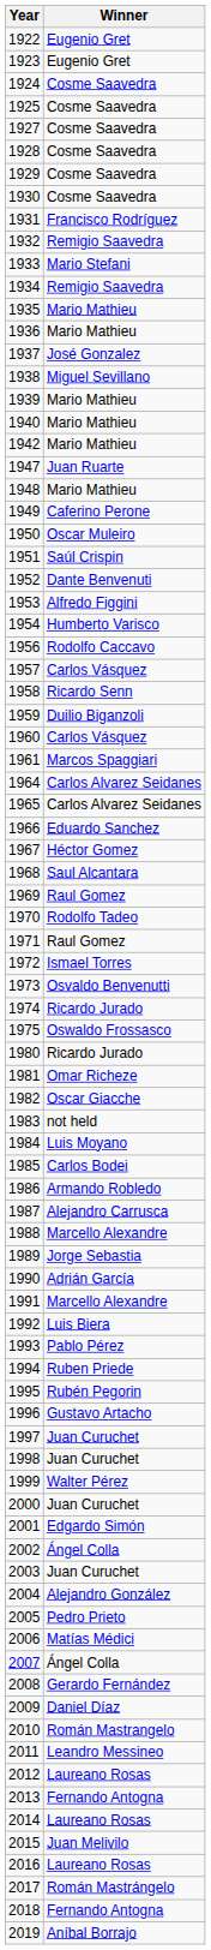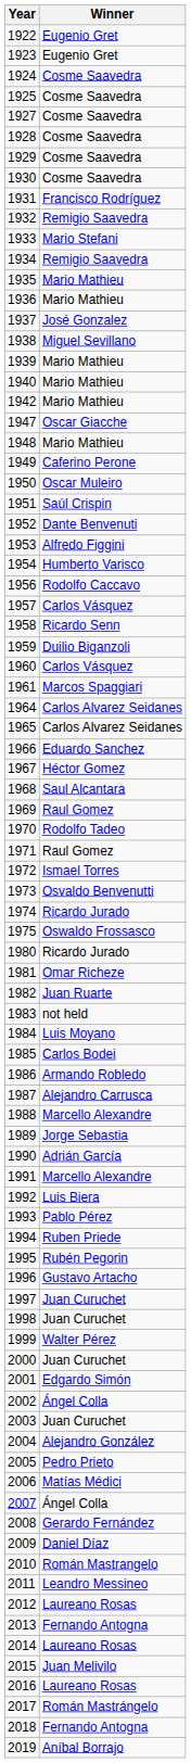1947 | Winner: Juan Ruarte -> Oscar Giacche
1982 | Winner: Oscar Giacche -> Juan Ruarte
